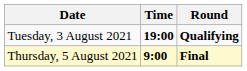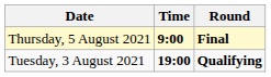rows swapped: Tuesday, 3 August 2021 <-> Thursday, 5 August 2021
